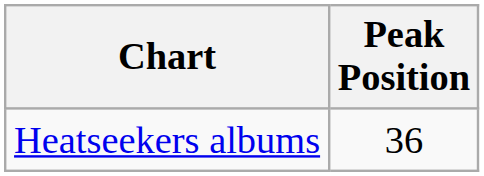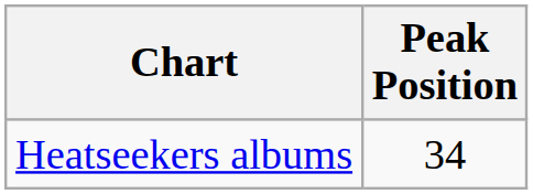Heatseekers albums | Peak Position: 36 -> 34
